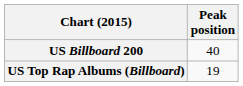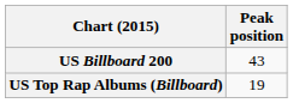US Billboard 200 | Peak position: 40 -> 43
